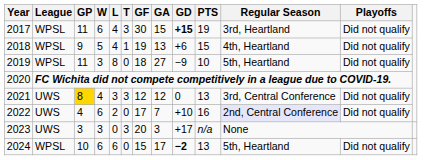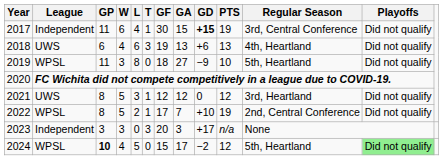2017 | League: WPSL -> Independent
2017 | T: 3 -> 1
2017 | Regular Season: 3rd, Heartland -> 3rd, Central Conference
2018 | League: WPSL -> UWS
2018 | GP: 9 -> 6
2018 | W: 5 -> 4
2018 | L: 4 -> 6
2018 | T: 1 -> 3
2018 | PTS: 15 -> 13
2021 | GP: gold background -> no background
2021 | W: 4 -> 5
2021 | T: 3 -> 1
2021 | PTS: 13 -> 12
2021 | Regular Season: 3rd, Central Conference -> 3rd, Heartland
2022 | League: UWS -> WPSL
2022 | GP: 4 -> 8
2022 | W: 6 -> 5
2022 | T: 0 -> 1
2022 | PTS: 16 -> 19
2022 | Regular Season: lavender background -> no background
2023 | League: UWS -> Independent
2024 | GP: normal -> bold
2024 | W: 6 -> 4
2024 | L: 6 -> 5
2024 | GD: bold -> normal
2024 | PTS: 13 -> 12
2024 | Playoffs: no background -> lightgreen background
